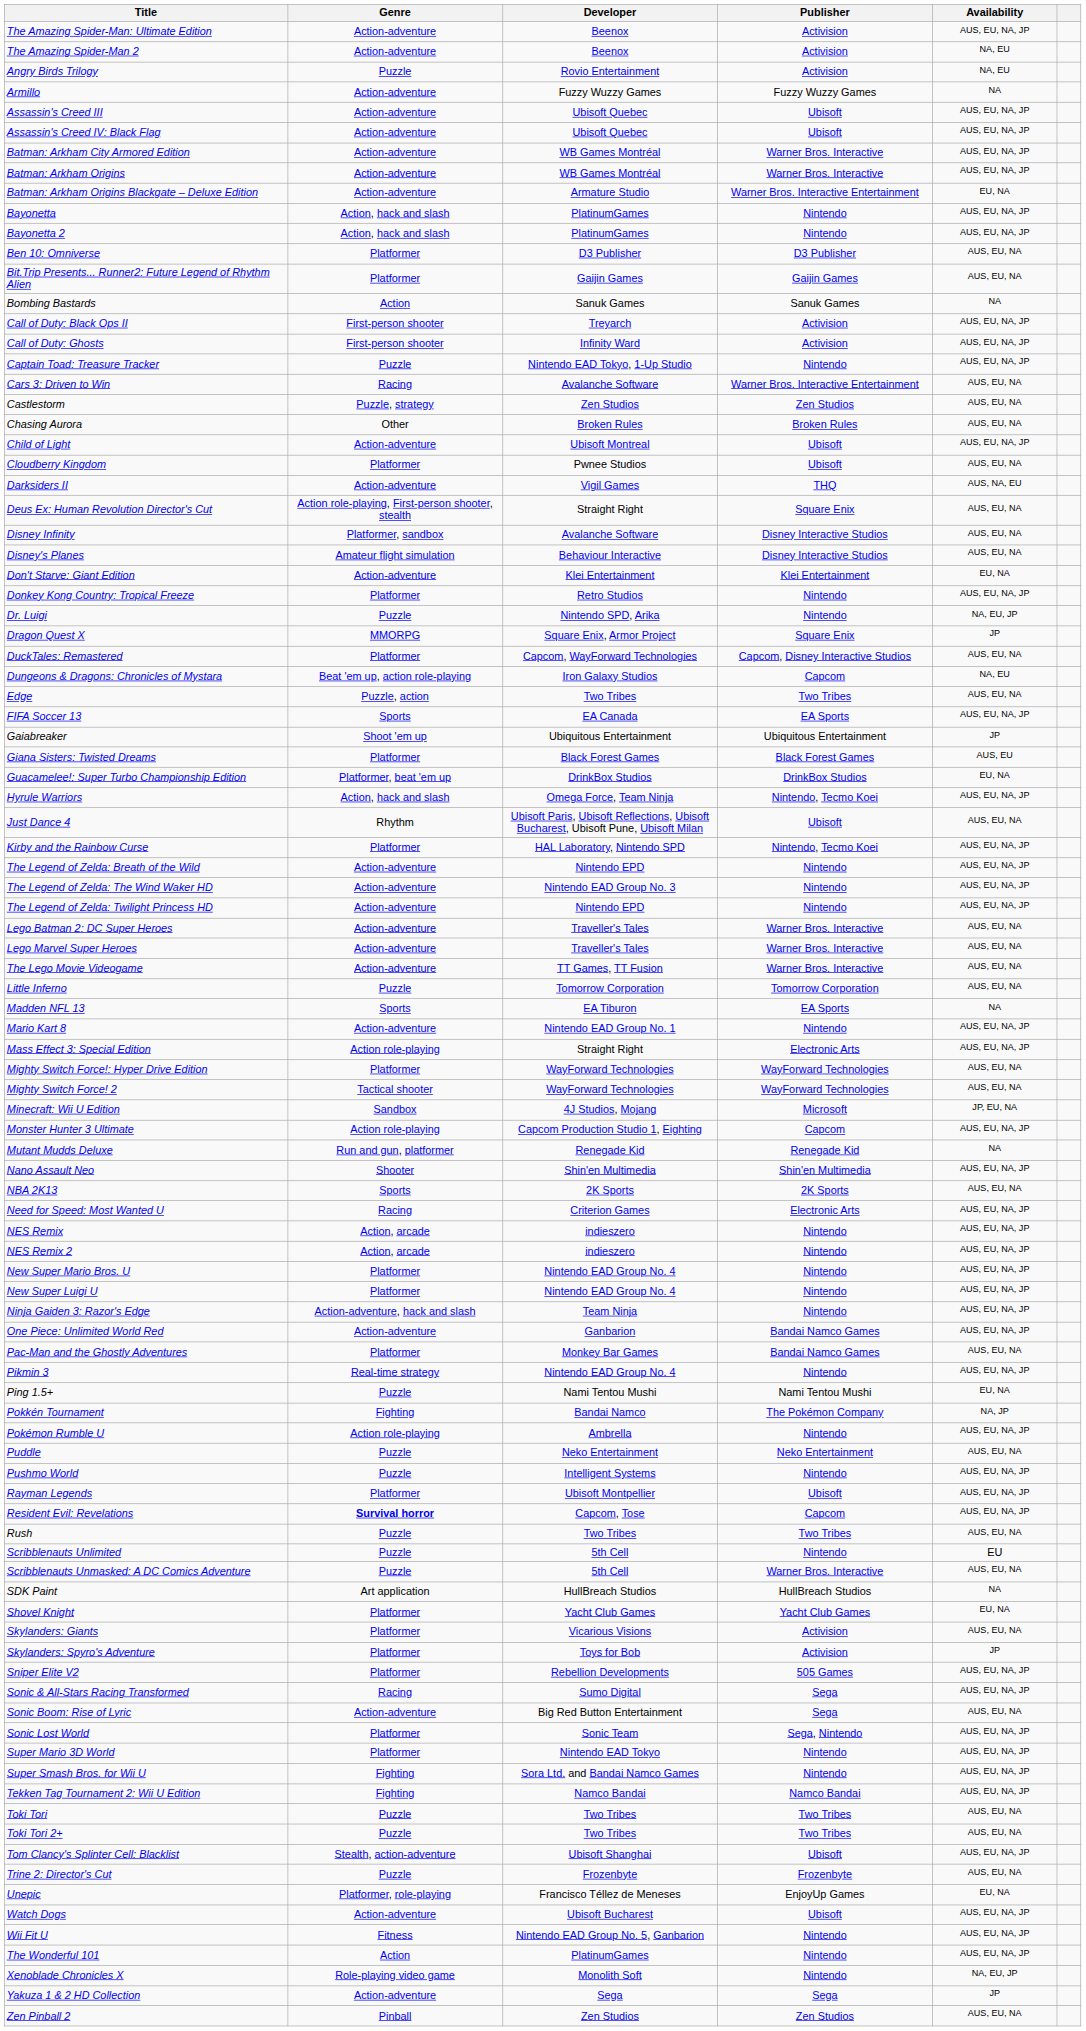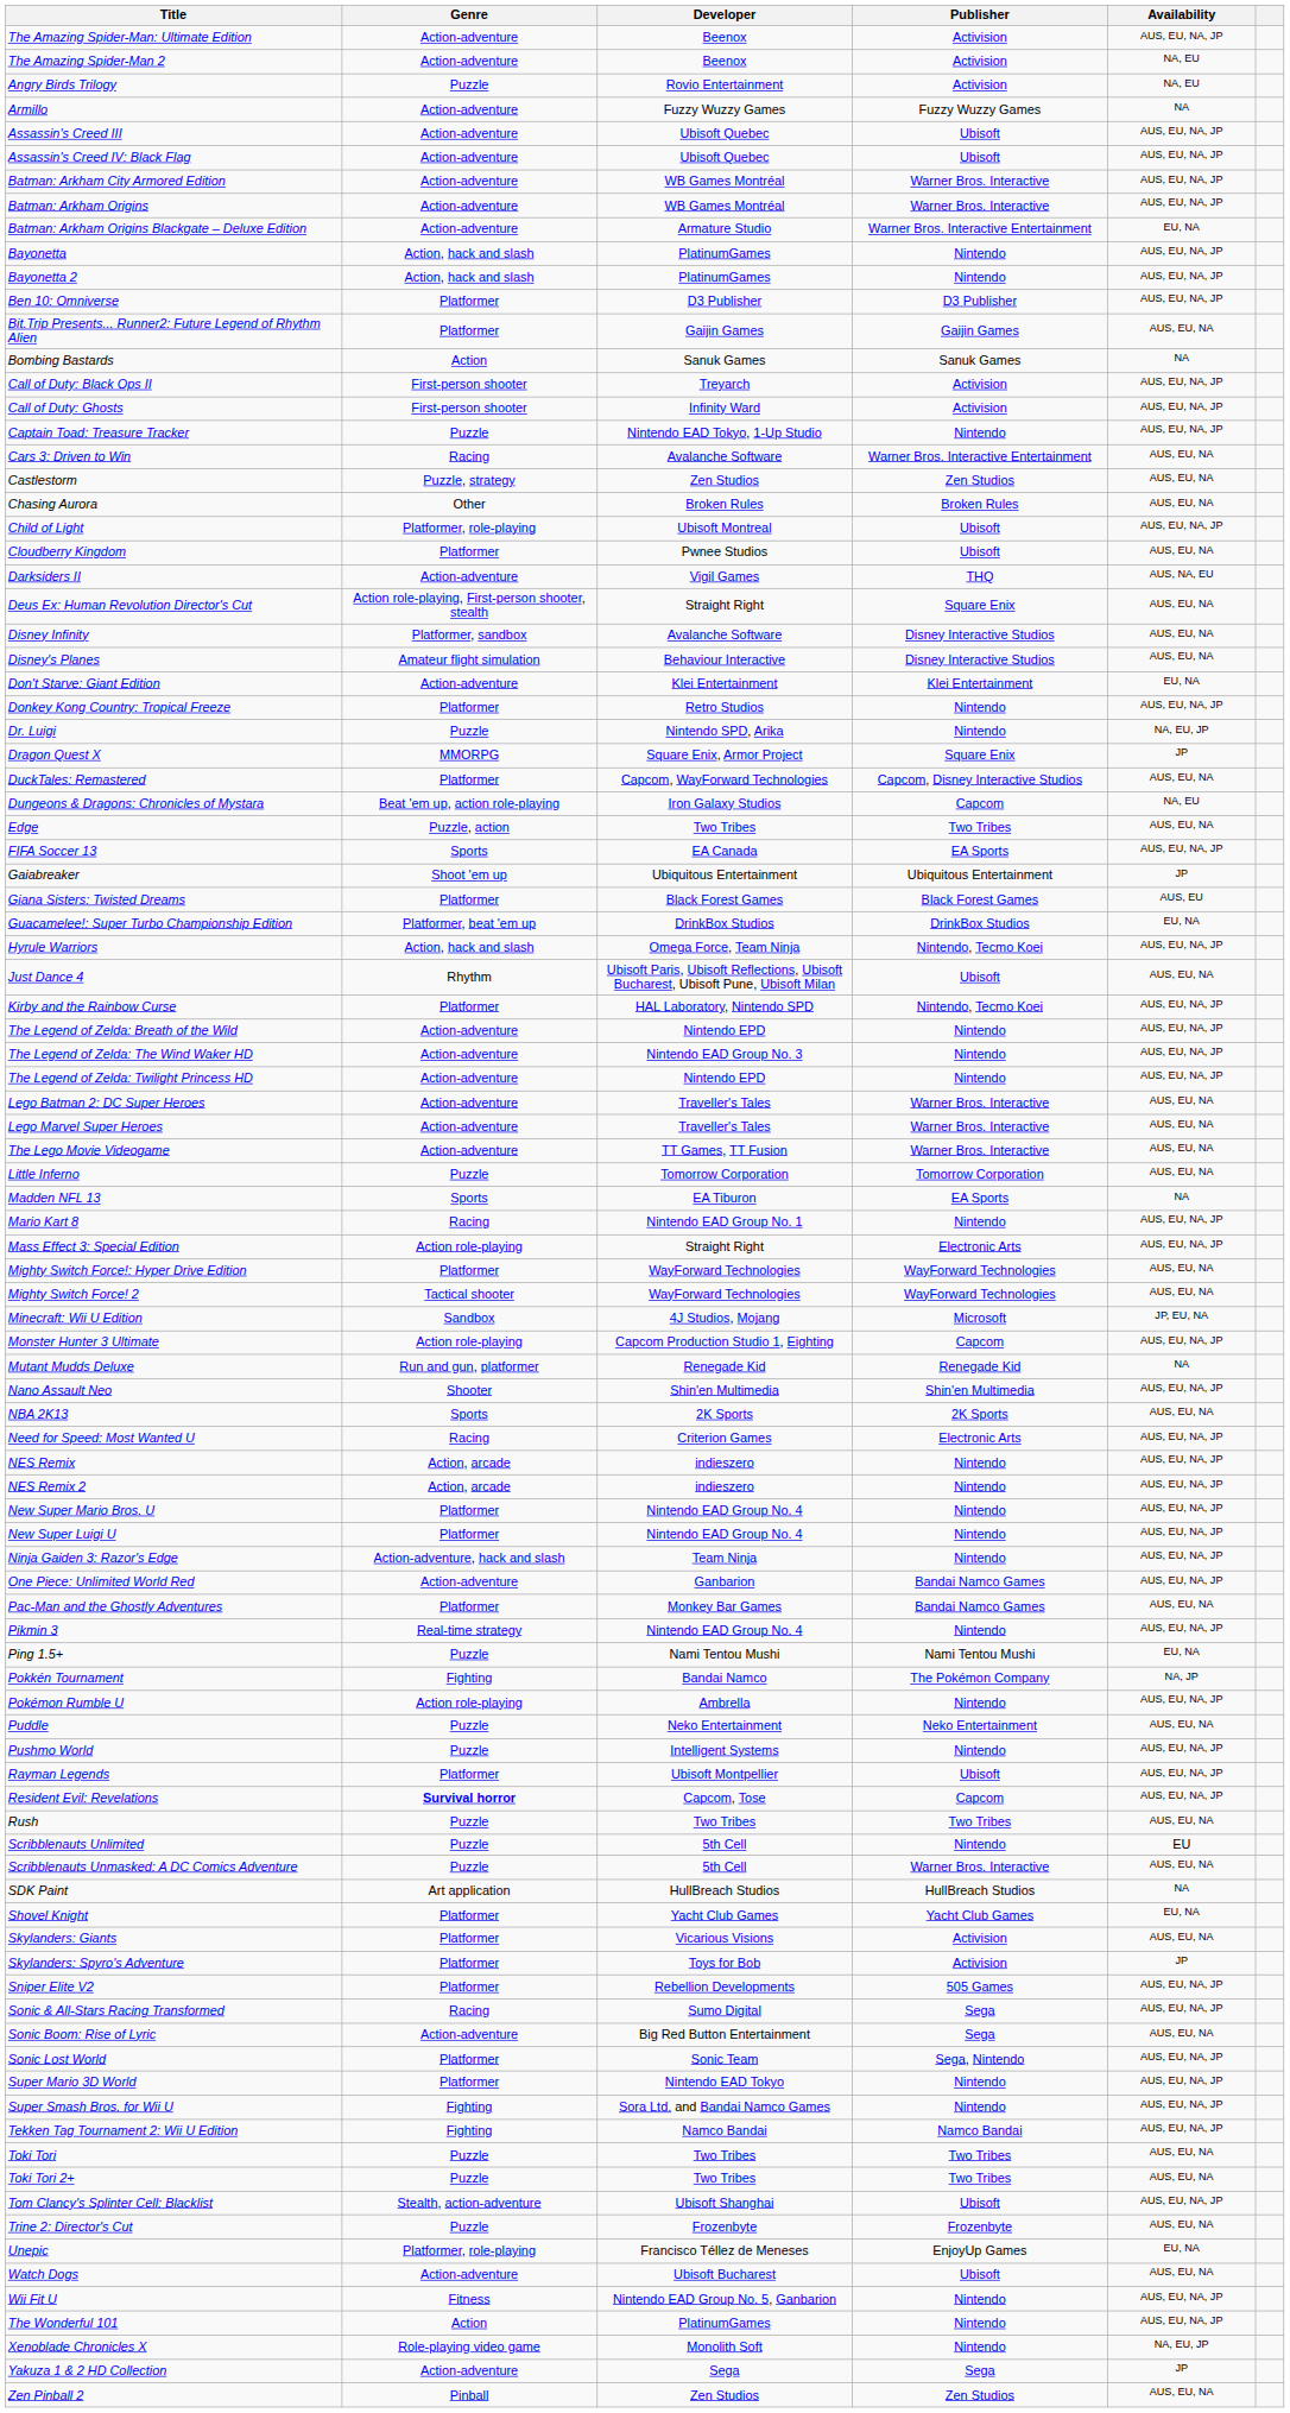Ben 10: Omniverse | Availability: AUS, EU, NA -> AUS, EU, NA, JP
Child of Light | Genre: Action-adventure -> Platformer, role-playing
Mario Kart 8 | Genre: Action-adventure -> Racing
Watch Dogs | Availability: AUS, EU, NA, JP -> AUS, EU, NA
